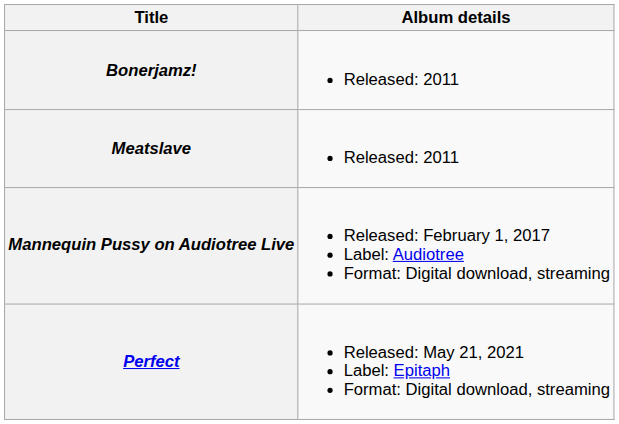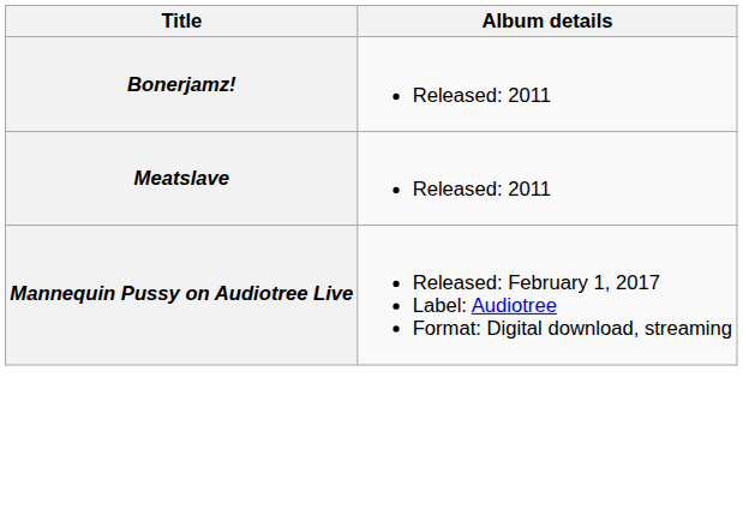- row: Perfect | Released: May 21, 2021 Label: Epitaph Format: Digital download, streaming
